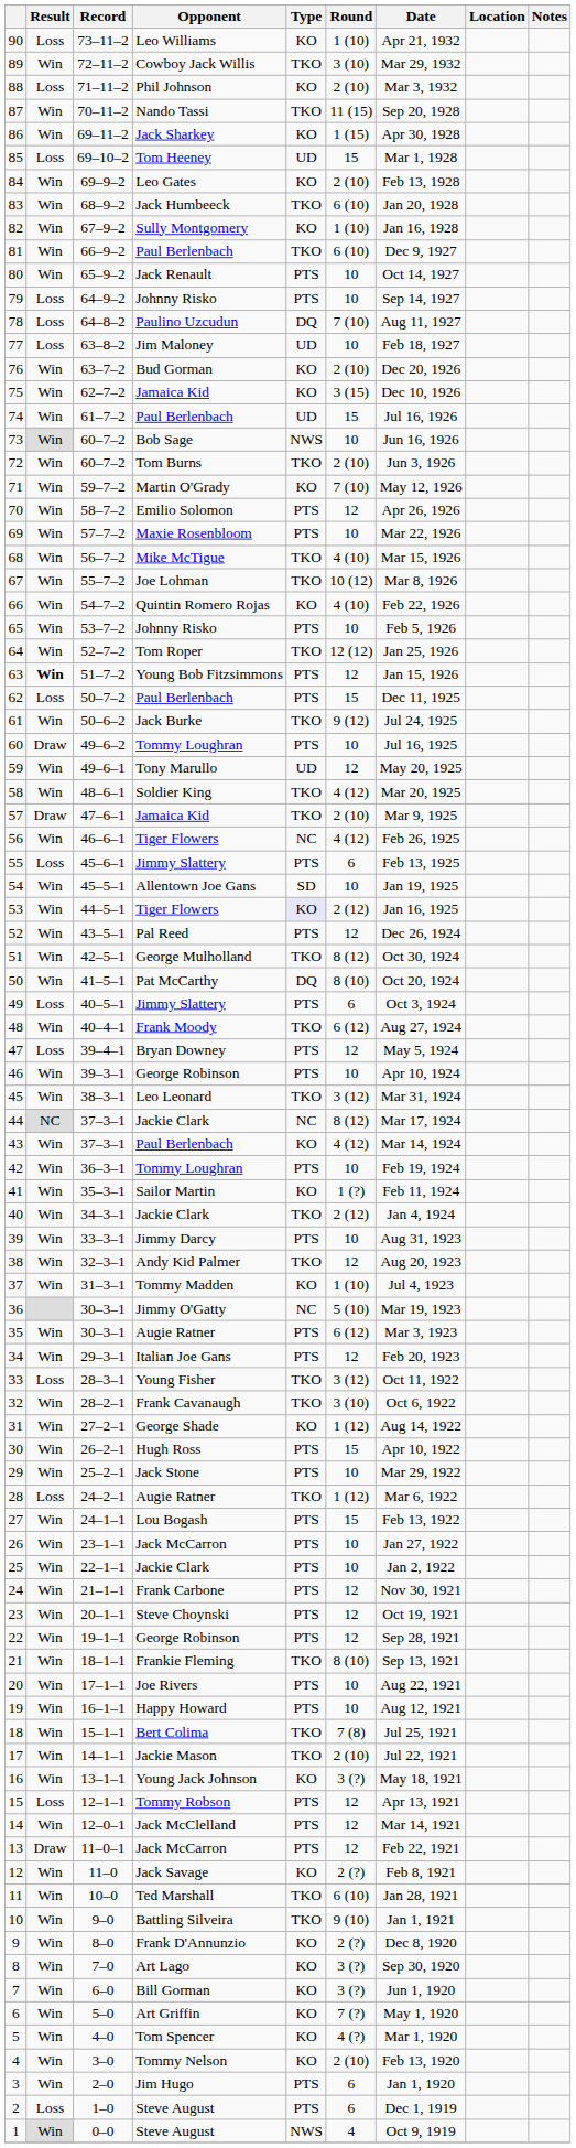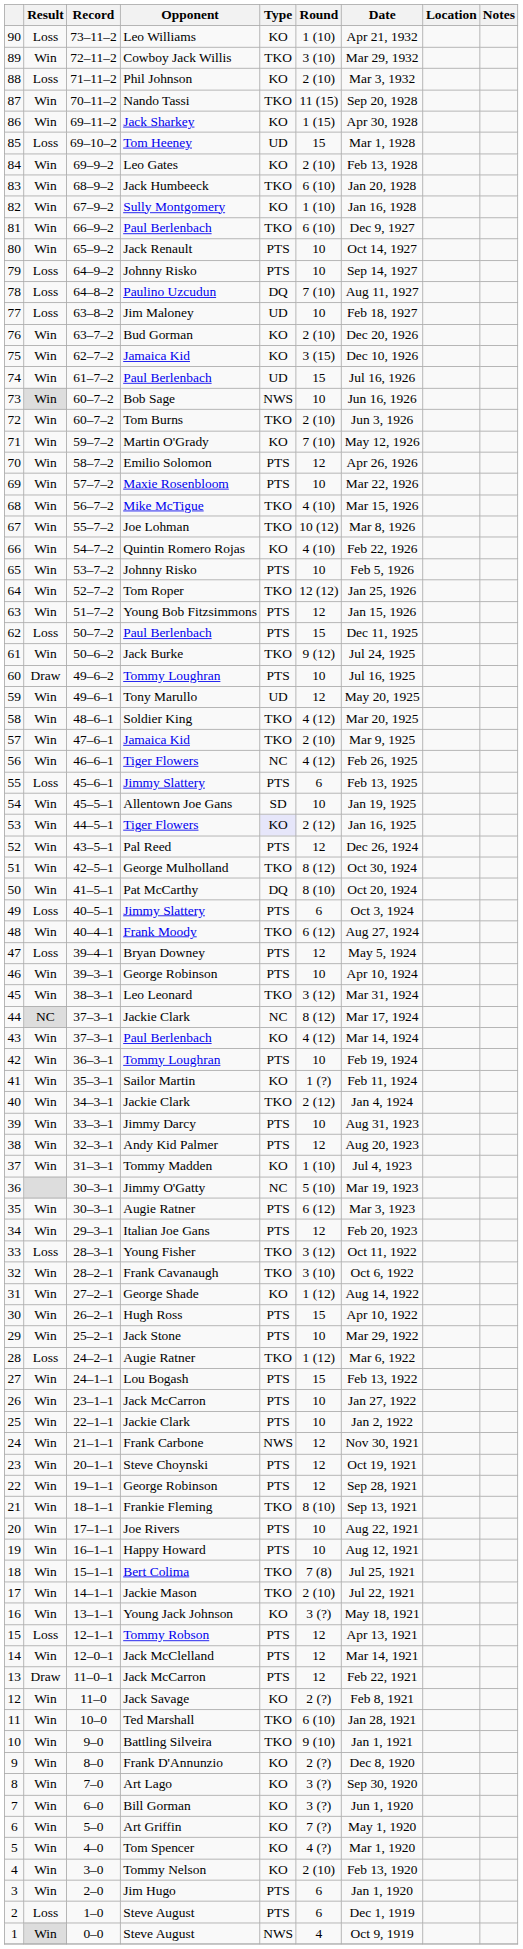63 | Result: bold -> normal
57 | Result: Draw -> Win
38 | Type: TKO -> PTS
24 | Type: PTS -> NWS
